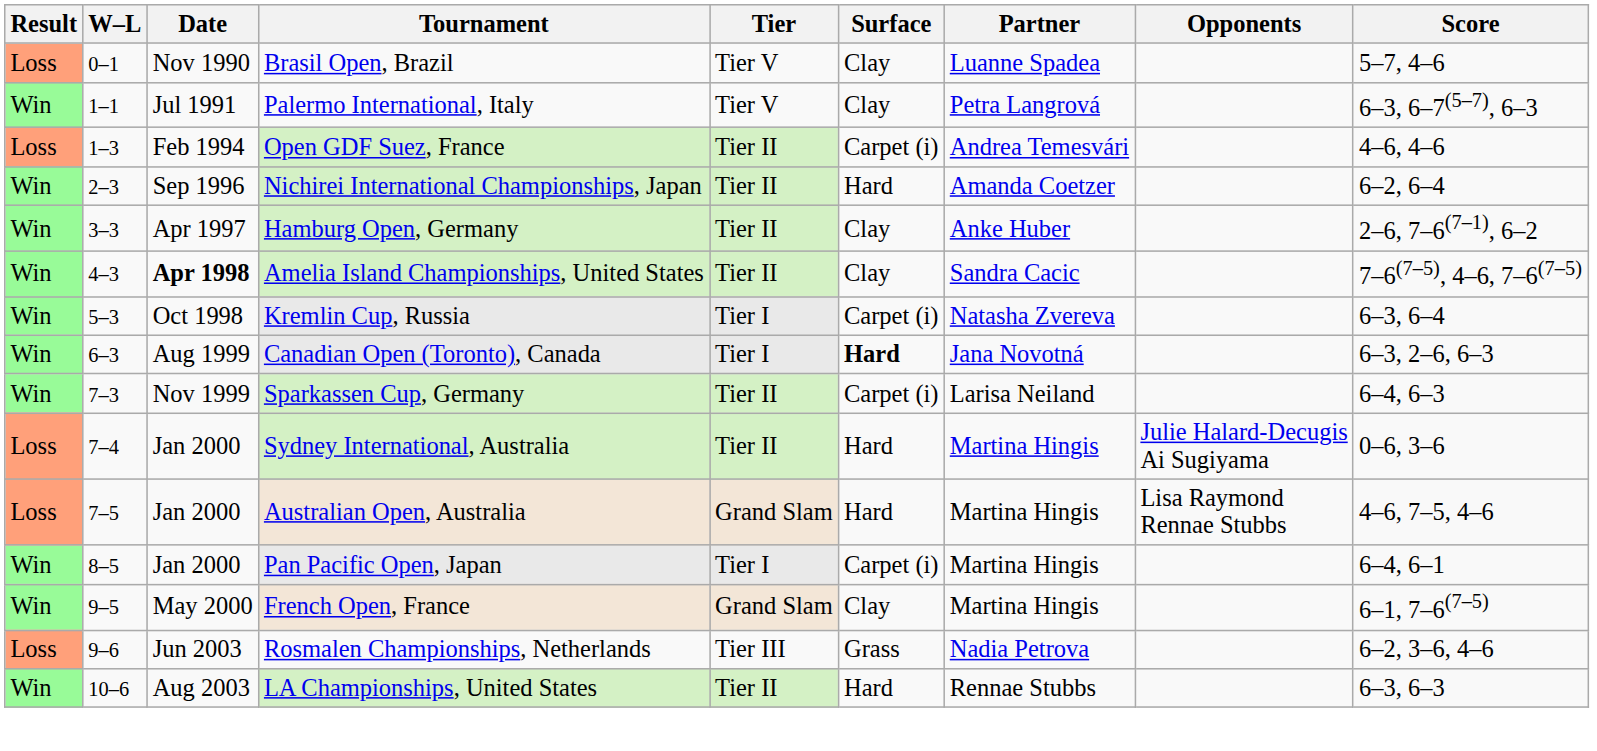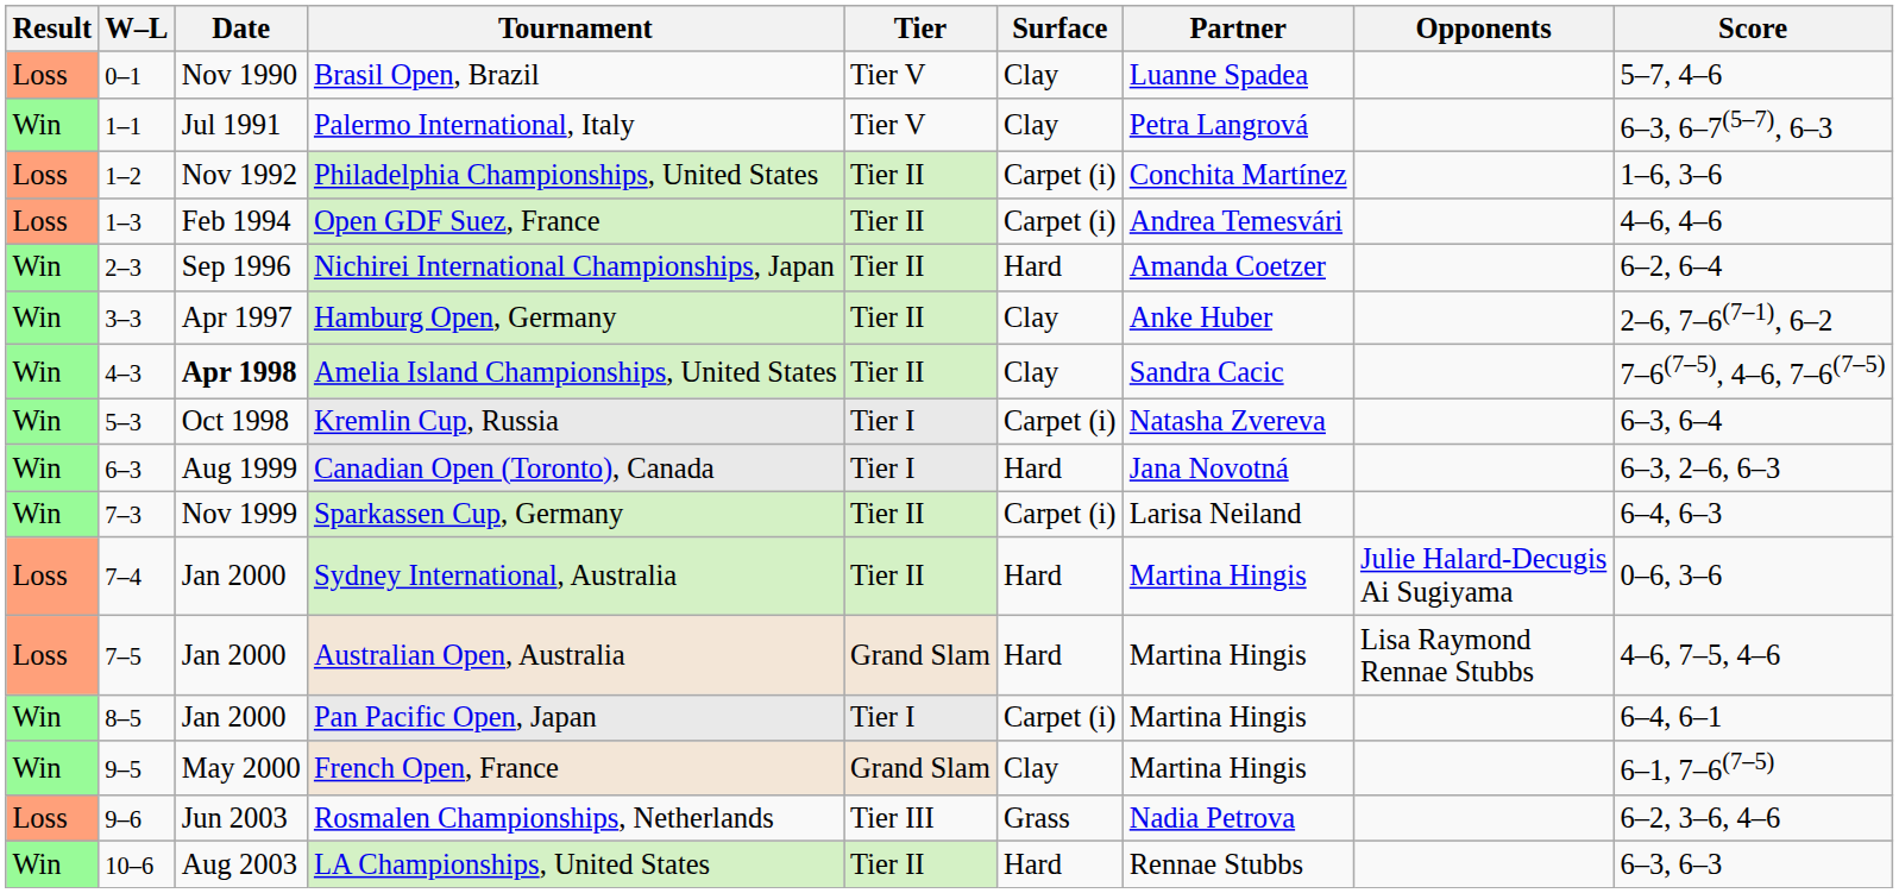+ row: Loss | 1–2 | Nov 1992 | Philadelphia Championships, United States | Tier II | Carpet (i) | Conchita Martínez | 1–6, 3–6
Canadian Open (Toronto), Canada | Surface: bold -> normal
